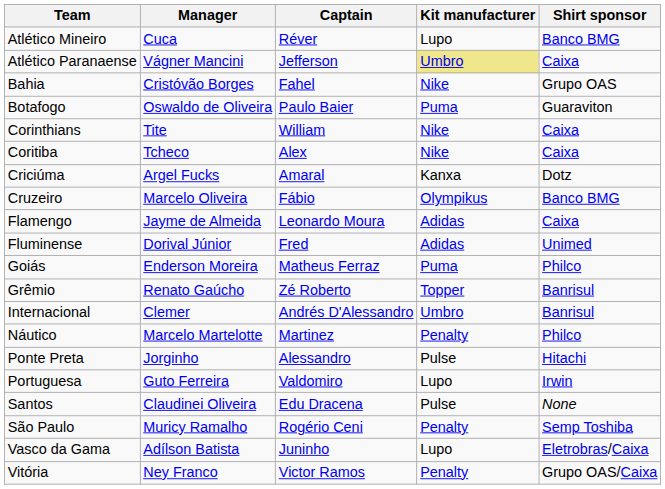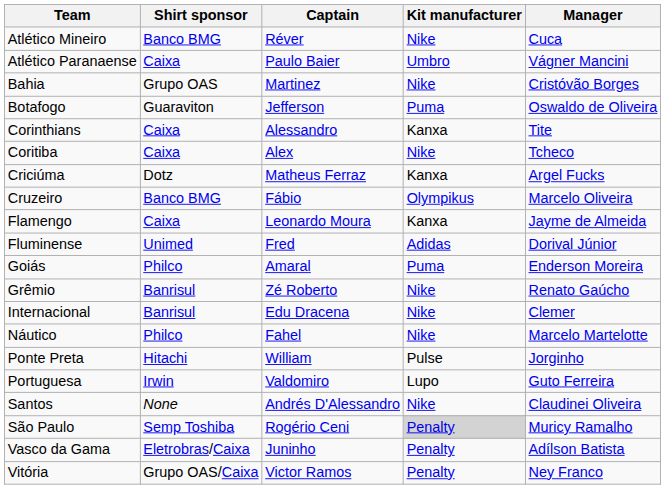columns swapped: Manager <-> Shirt sponsor
Atlético Mineiro | Kit manufacturer: Lupo -> Nike
Atlético Paranaense | Captain: Jefferson -> Paulo Baier
Atlético Paranaense | Kit manufacturer: khaki background -> no background
Bahia | Captain: Fahel -> Martinez
Botafogo | Captain: Paulo Baier -> Jefferson
Corinthians | Captain: William -> Alessandro
Corinthians | Kit manufacturer: Nike -> Kanxa
Criciúma | Captain: Amaral -> Matheus Ferraz
Flamengo | Kit manufacturer: Adidas -> Kanxa
Goiás | Captain: Matheus Ferraz -> Amaral
Grêmio | Kit manufacturer: Topper -> Nike
Internacional | Captain: Andrés D'Alessandro -> Edu Dracena
Internacional | Kit manufacturer: Umbro -> Nike
Náutico | Captain: Martinez -> Fahel
Náutico | Kit manufacturer: Penalty -> Nike
Ponte Preta | Captain: Alessandro -> William
Santos | Captain: Edu Dracena -> Andrés D'Alessandro
Santos | Kit manufacturer: Pulse -> Nike
São Paulo | Kit manufacturer: no background -> lightgrey background
Vasco da Gama | Kit manufacturer: Lupo -> Penalty
